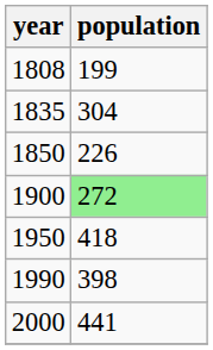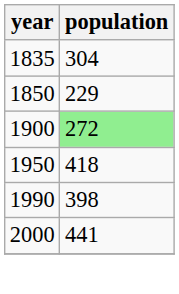- row: 1808 | 199
1850 | population: 226 -> 229
